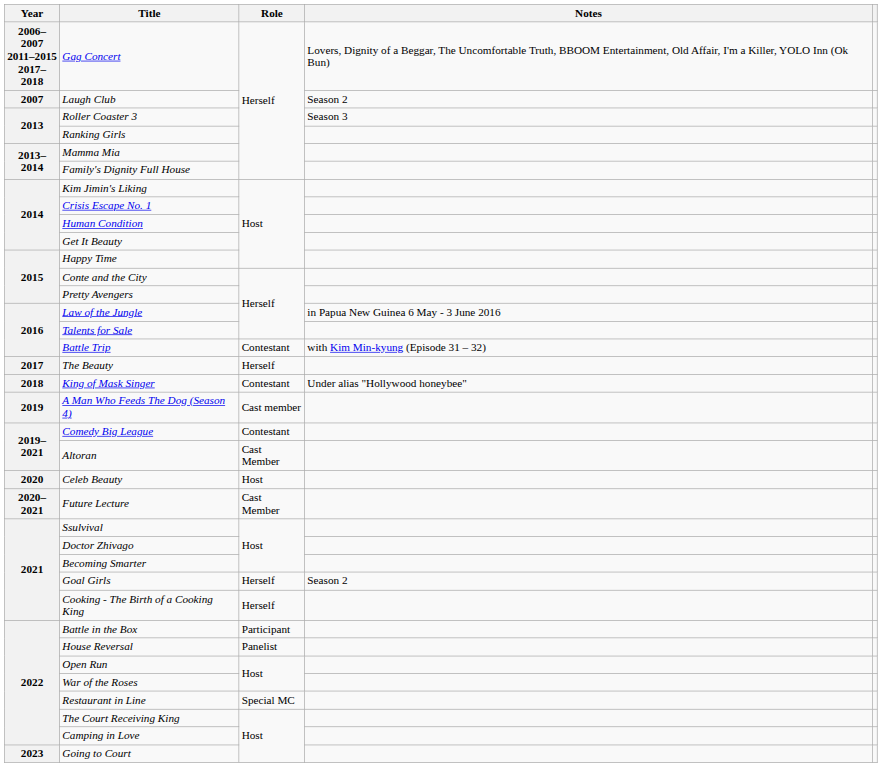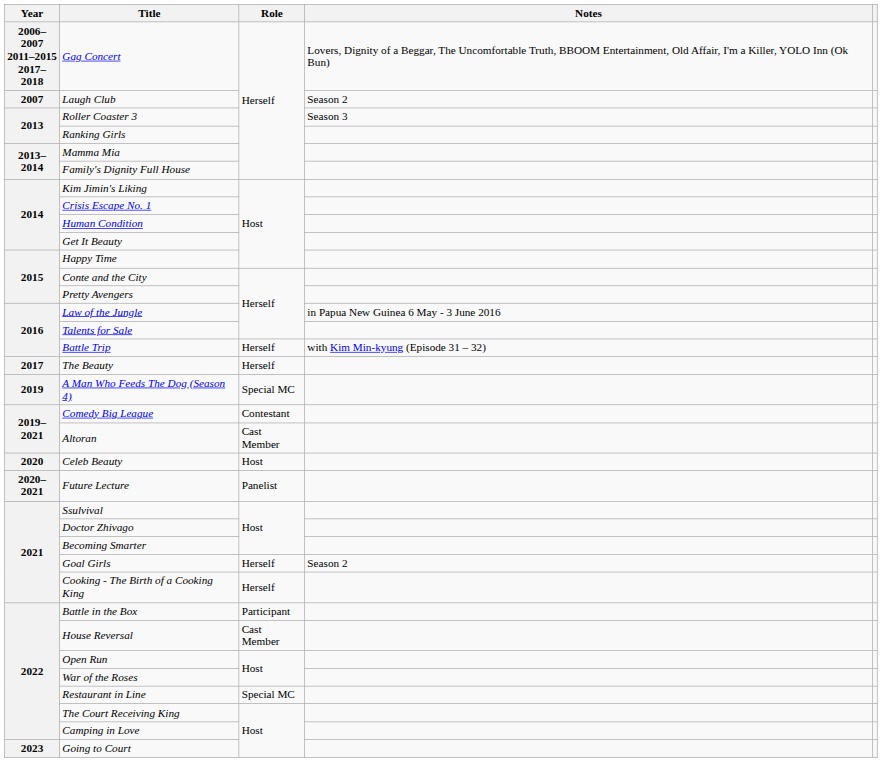Battle Trip | Role: Contestant -> Herself
- row: 2018 | King of Mask Singer | Contestant | Under alias "Hollywood honeybee"
A Man Who Feeds The Dog (Season 4) | Role: Cast member -> Special MC
Future Lecture | Role: Cast Member -> Panelist
House Reversal | Role: Panelist -> Cast Member
